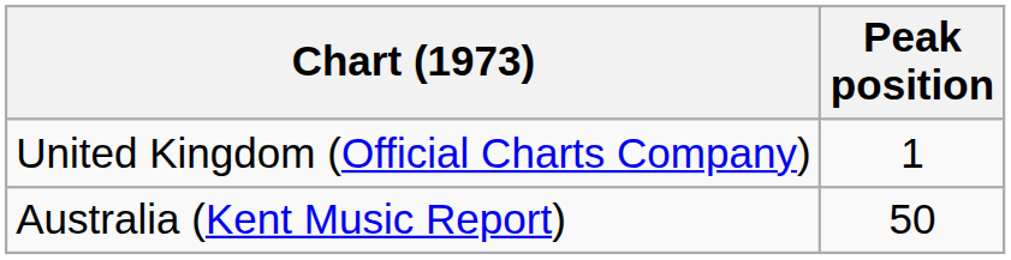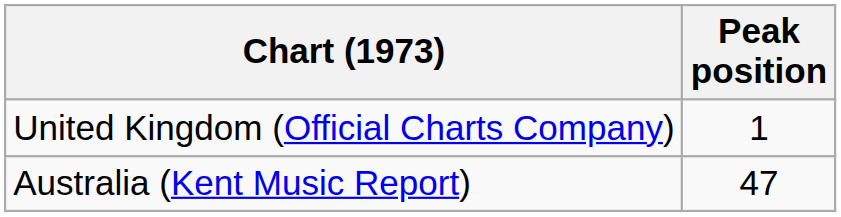Australia (Kent Music Report) | Peak position: 50 -> 47
